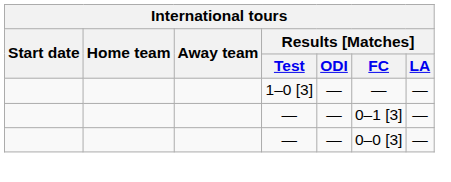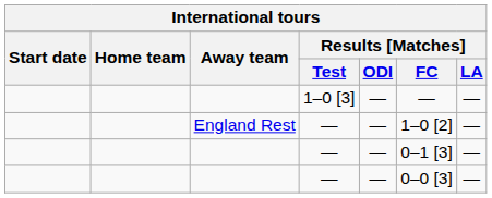+ row: England Rest | — | — | 1–0 [2] | —
